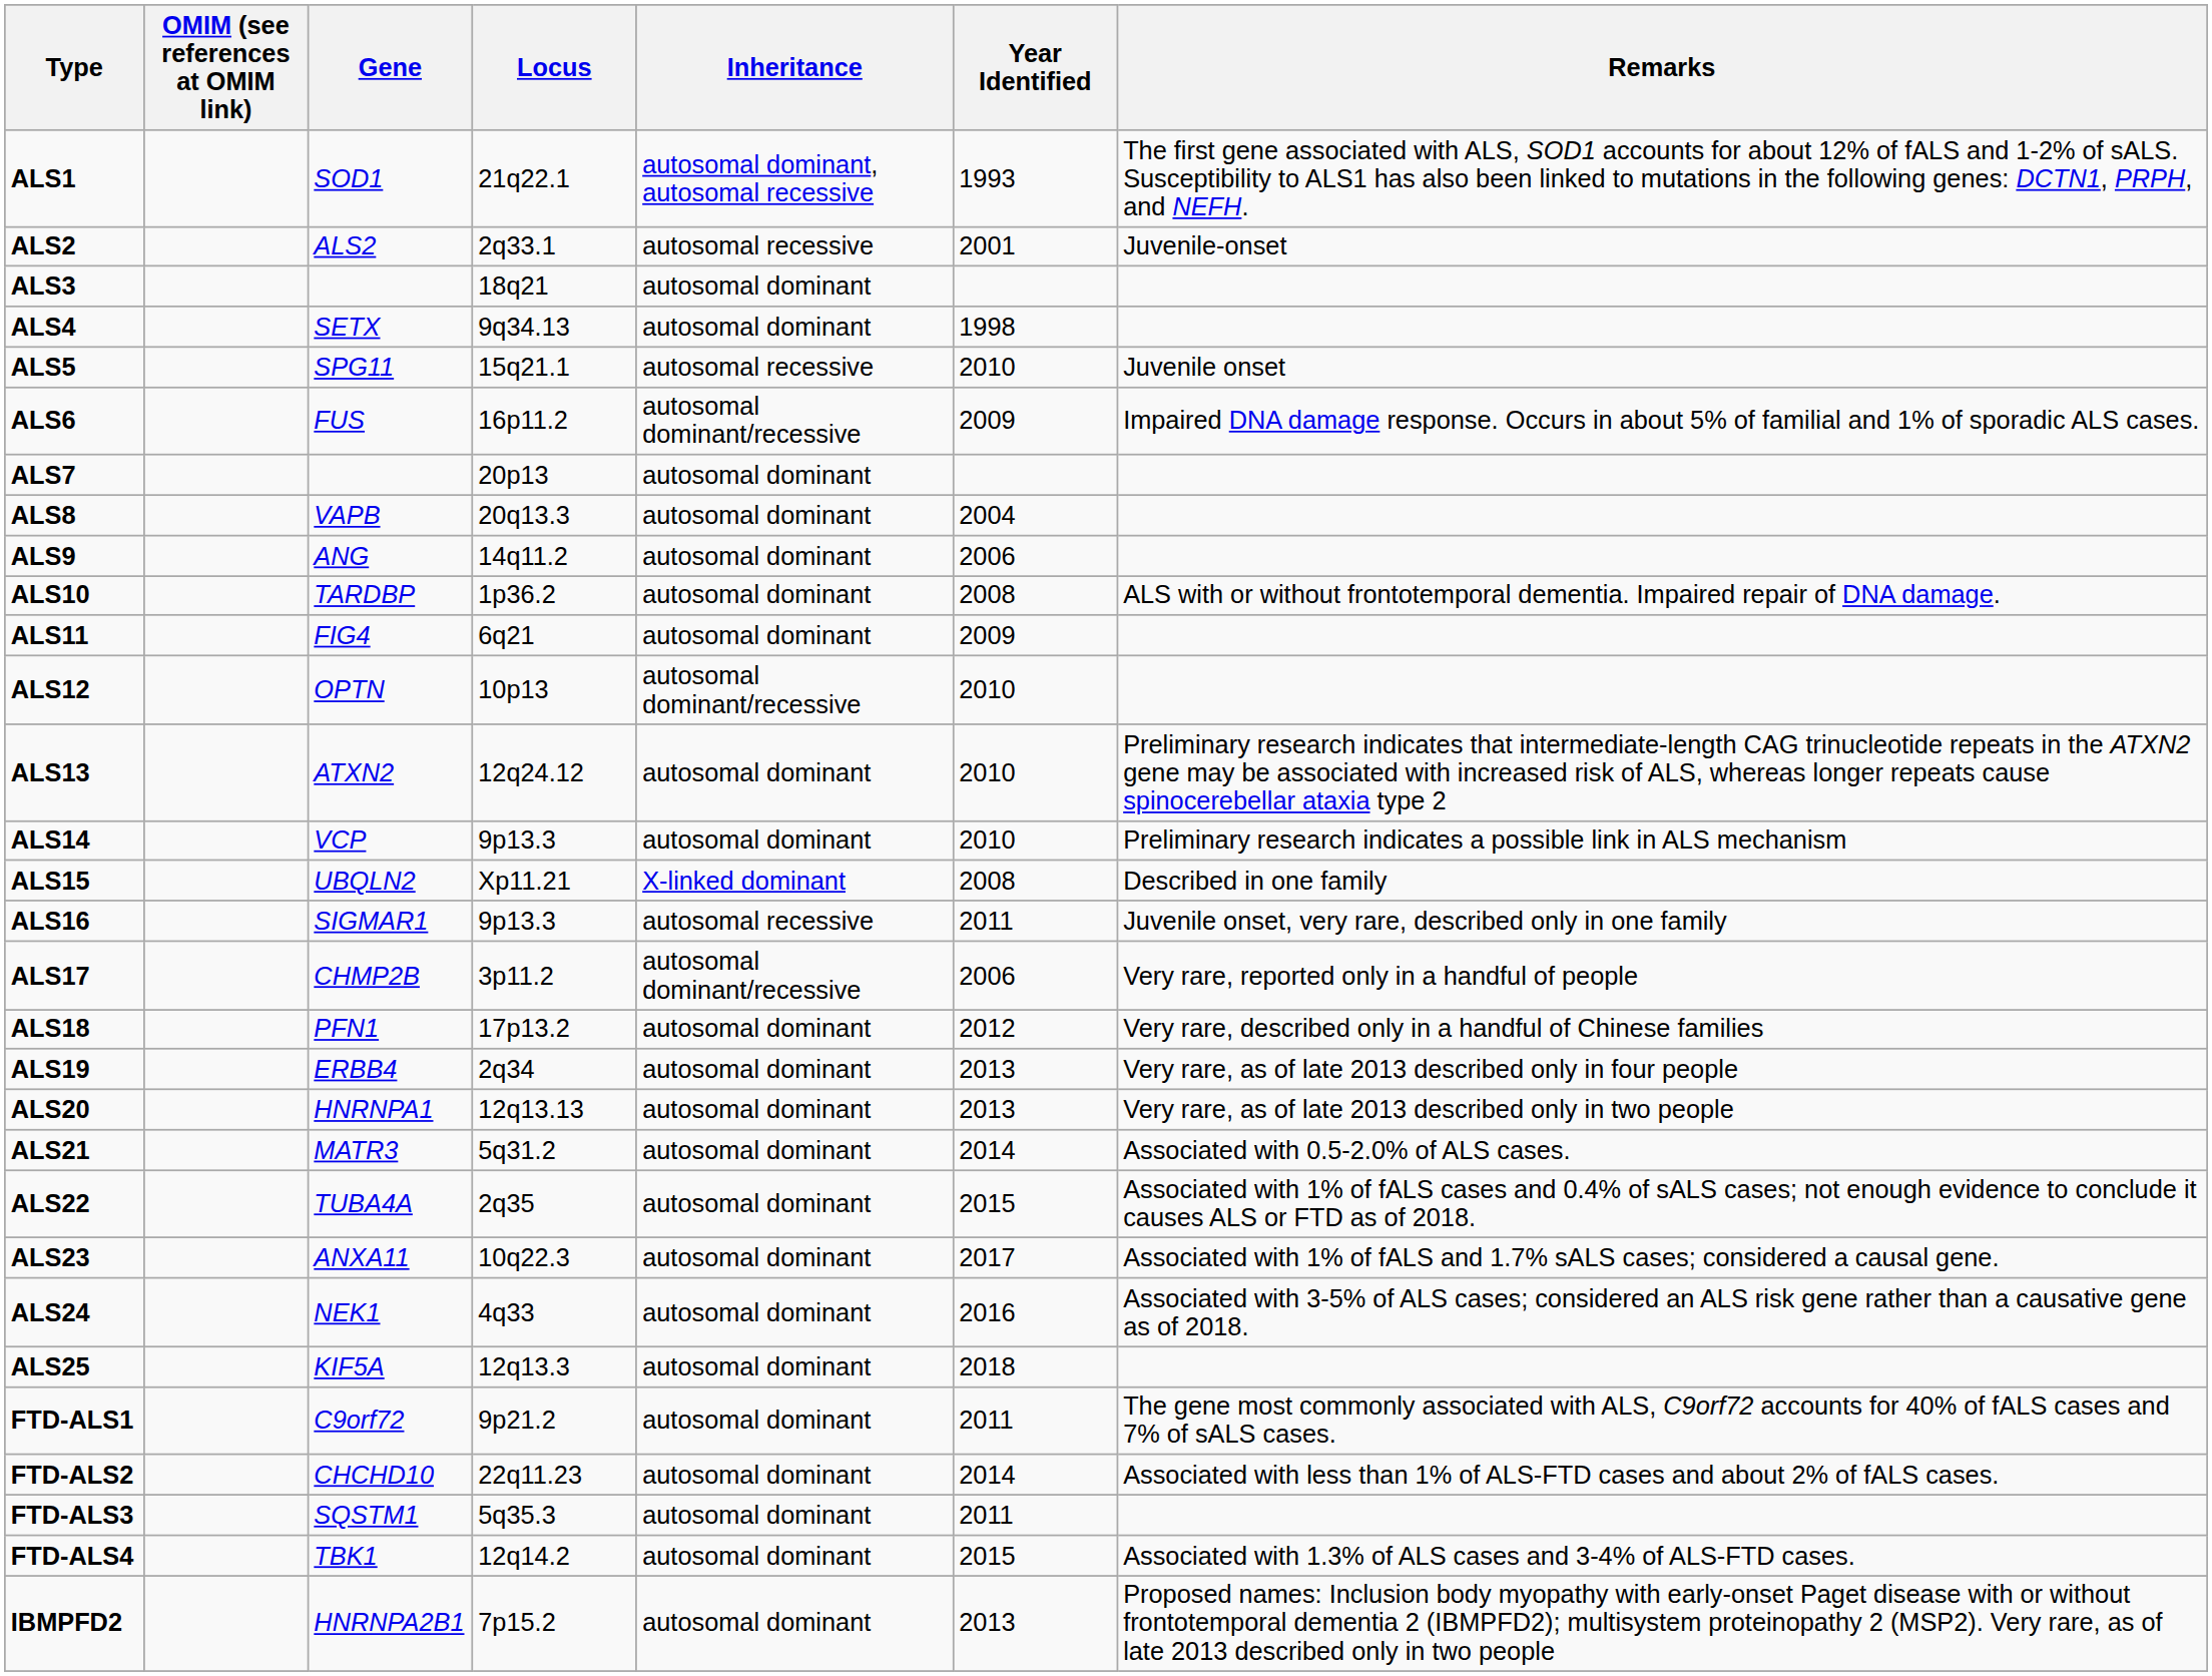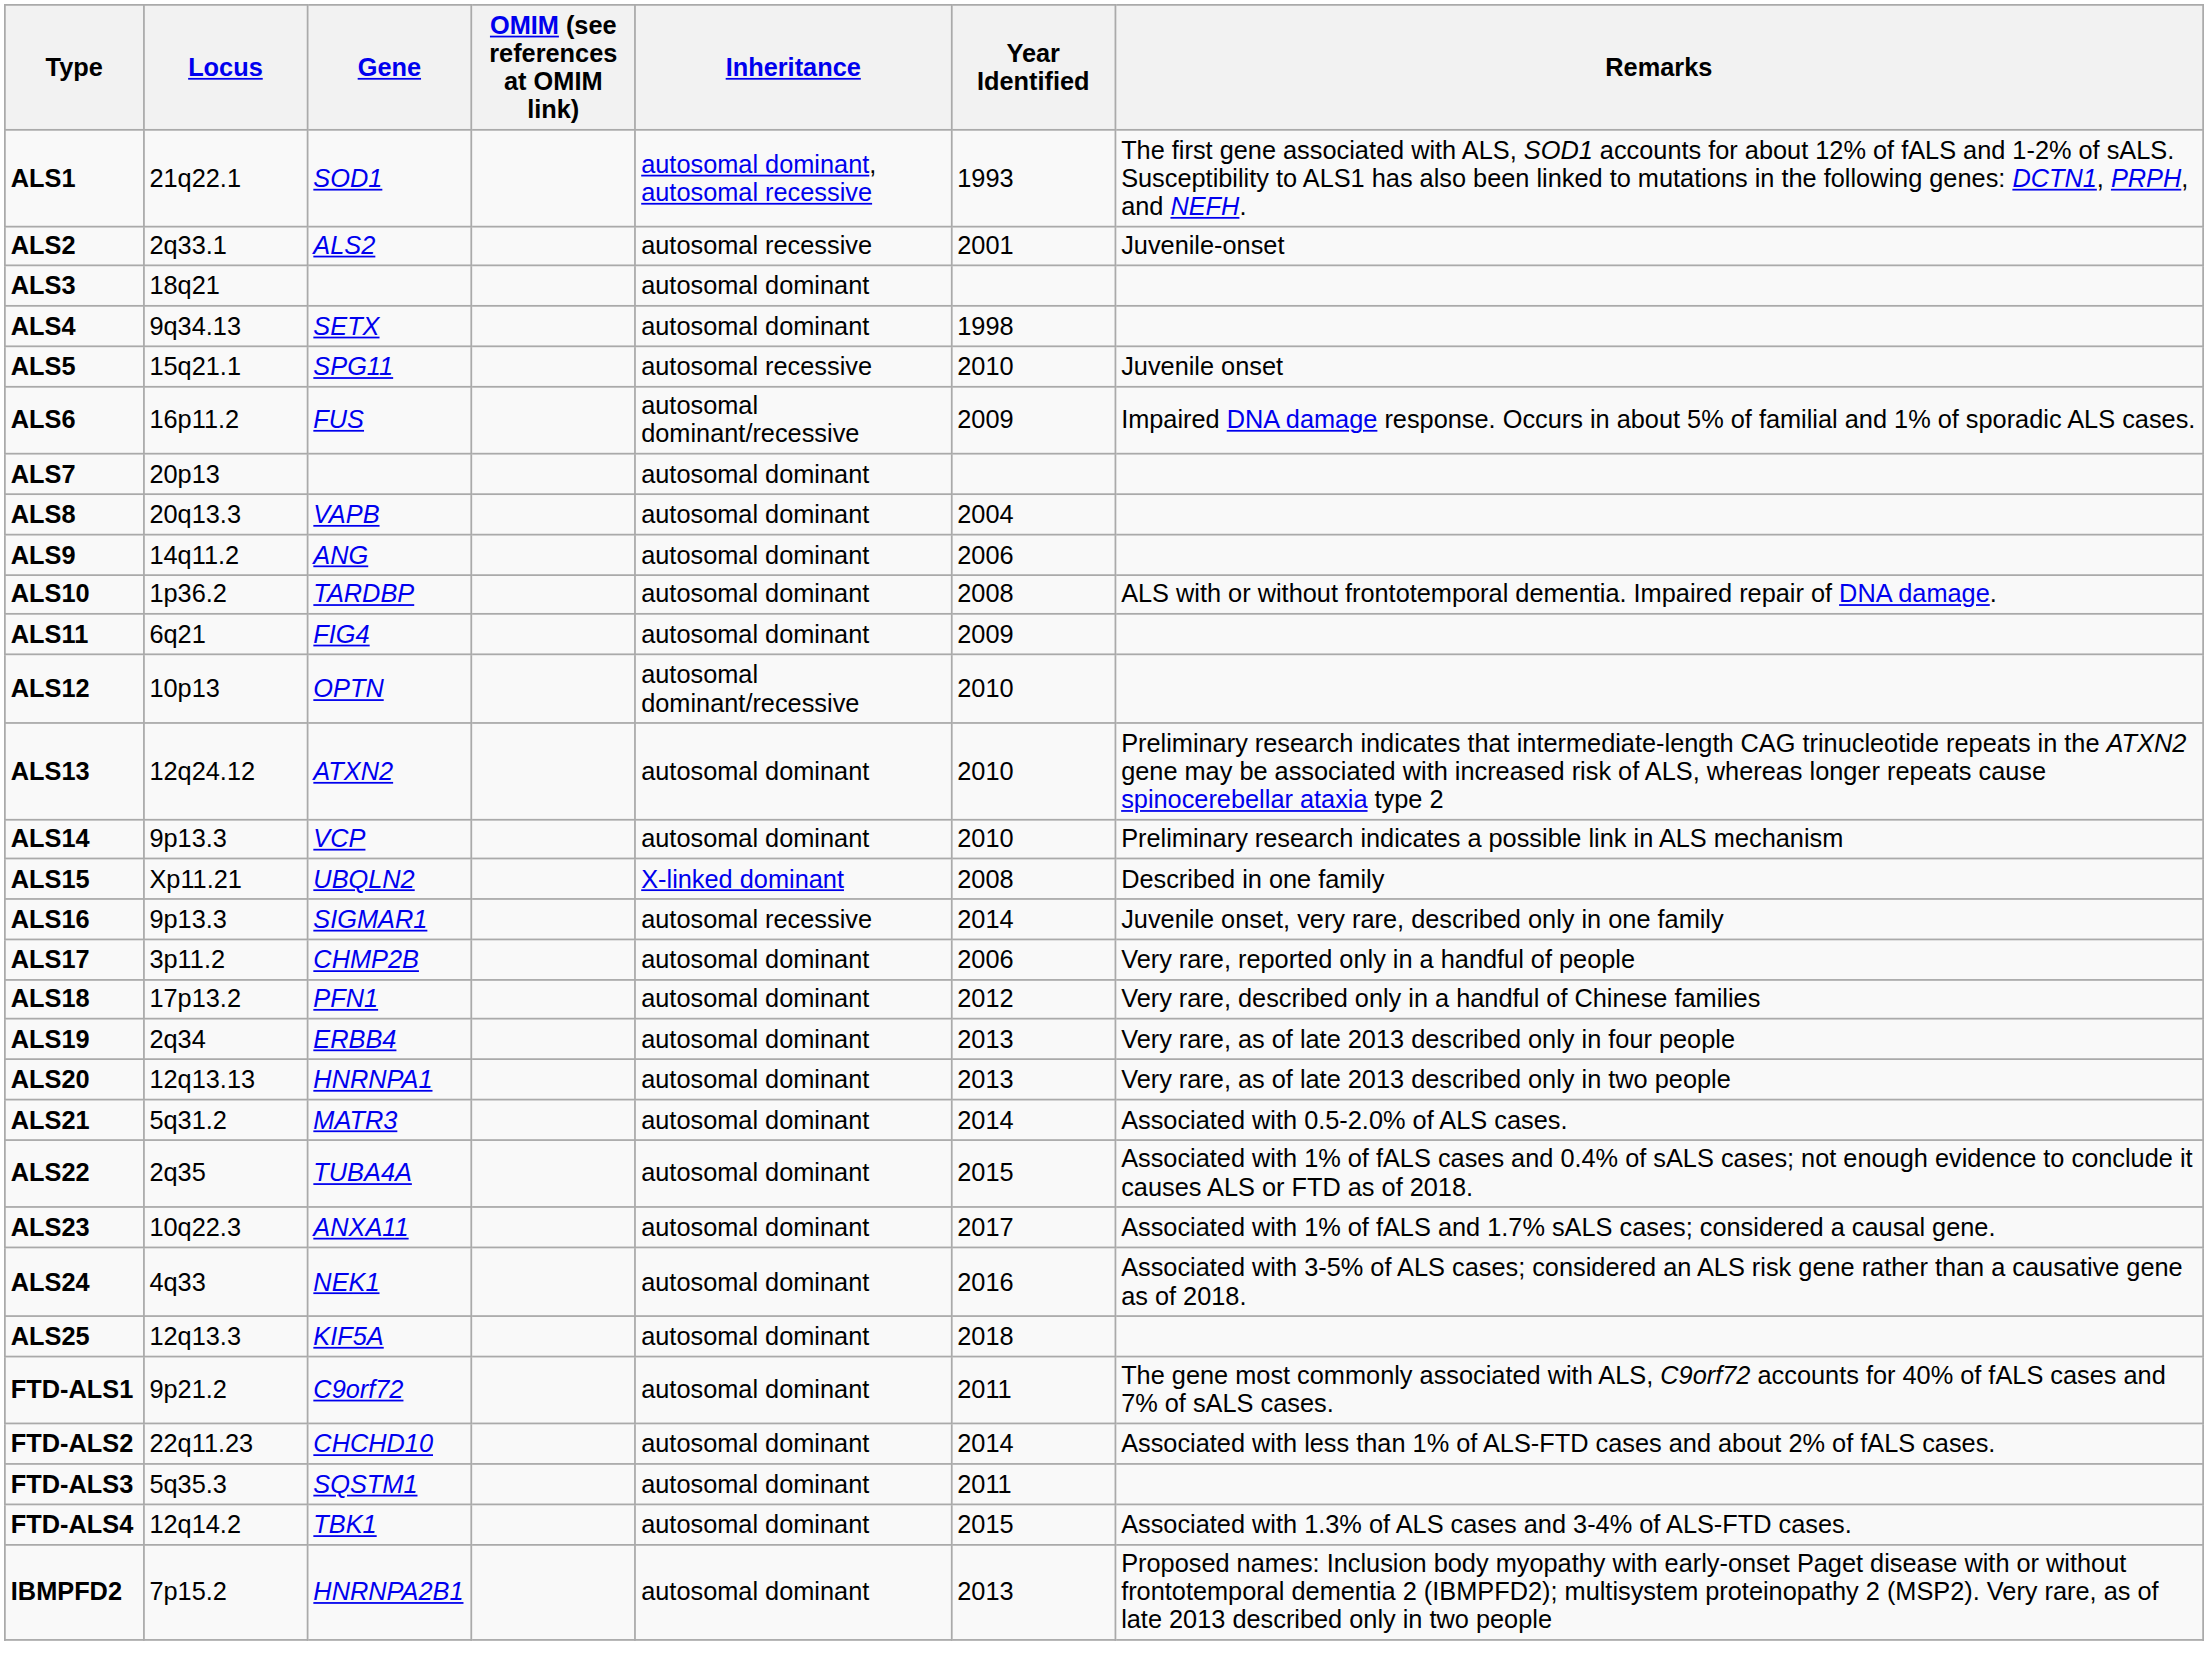columns swapped: OMIM (see references at OMIM link) <-> Locus
ALS16 | Year Identified: 2011 -> 2014
ALS17 | Inheritance: autosomal dominant/recessive -> autosomal dominant
